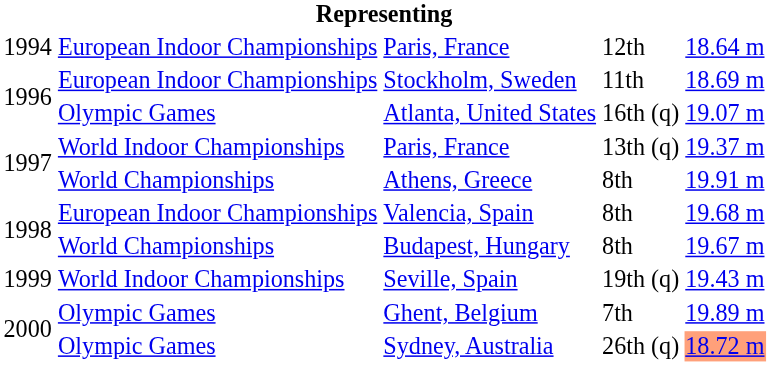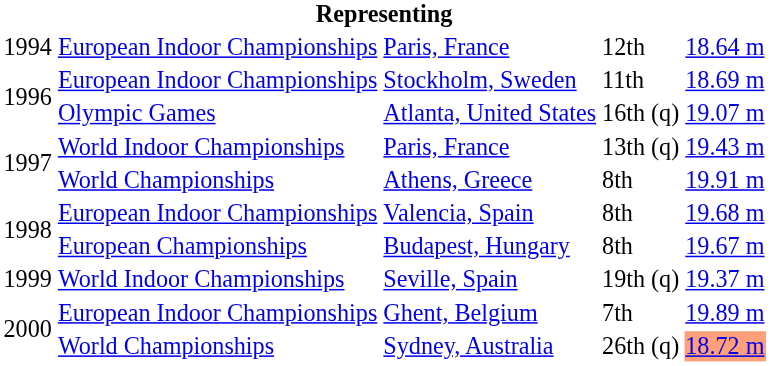Paris, France / 13th (q) | column 5: 19.37 m -> 19.43 m
Budapest, Hungary | column 2: World Championships -> European Championships
Seville, Spain | column 5: 19.43 m -> 19.37 m
Ghent, Belgium | column 2: Olympic Games -> European Indoor Championships
Sydney, Australia | column 2: Olympic Games -> World Championships
